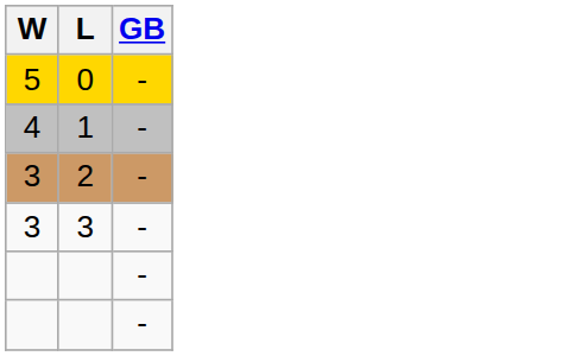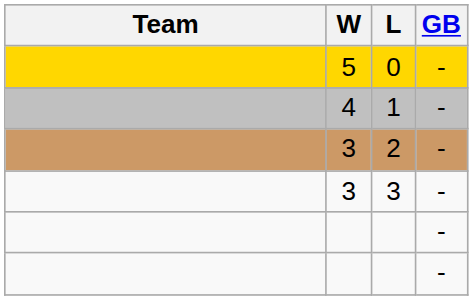+ column: Team
